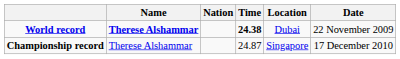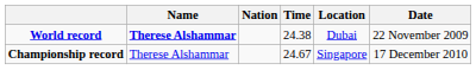World record | Time: bold -> normal
Championship record | Time: 24.87 -> 24.67
